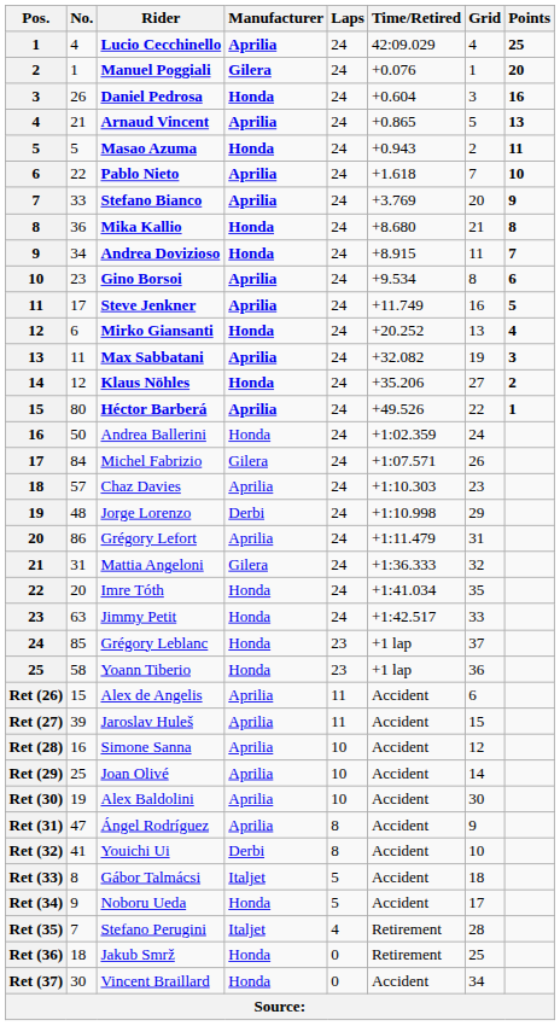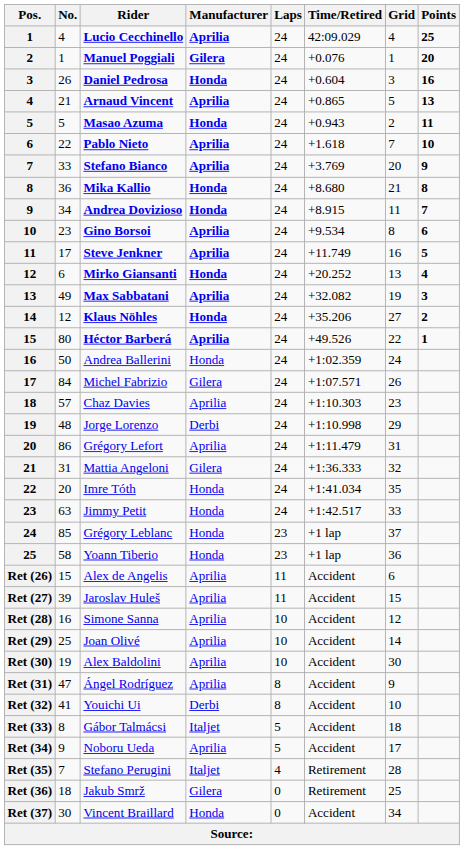Max Sabbatani | No.: 11 -> 49
Noboru Ueda | Manufacturer: Honda -> Aprilia
Jakub Smrž | Manufacturer: Honda -> Gilera
